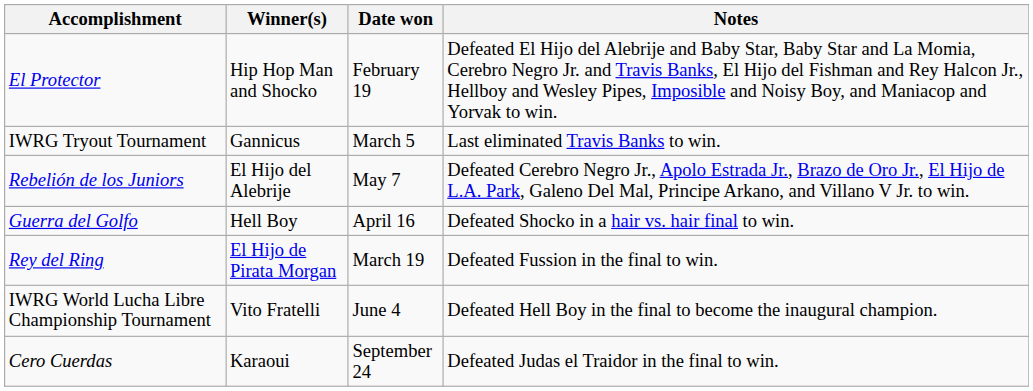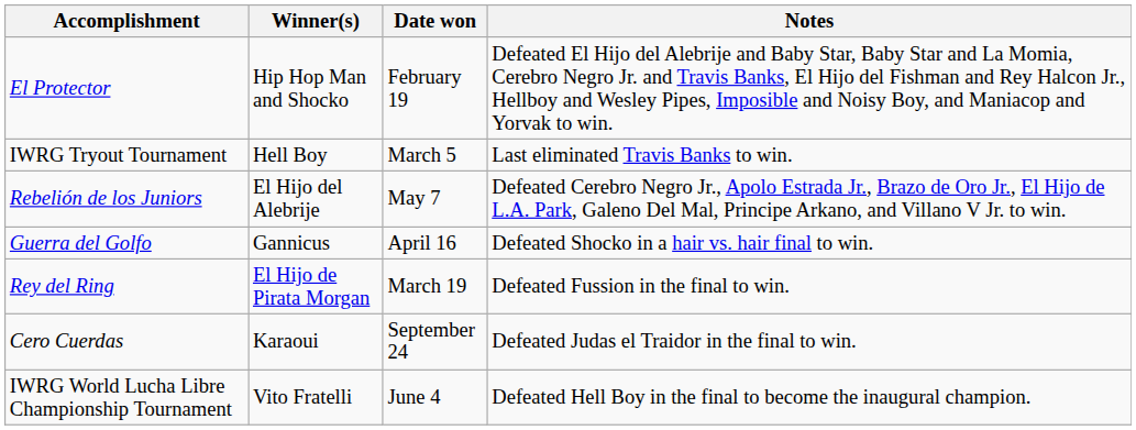IWRG Tryout Tournament | Winner(s): Gannicus -> Hell Boy
Guerra del Golfo | Winner(s): Hell Boy -> Gannicus
rows swapped: IWRG World Lucha Libre Championship Tournament <-> Cero Cuerdas
